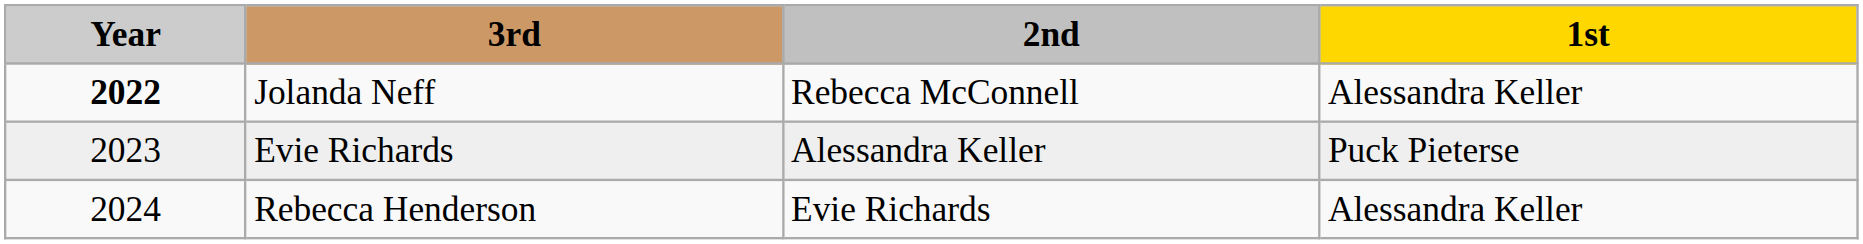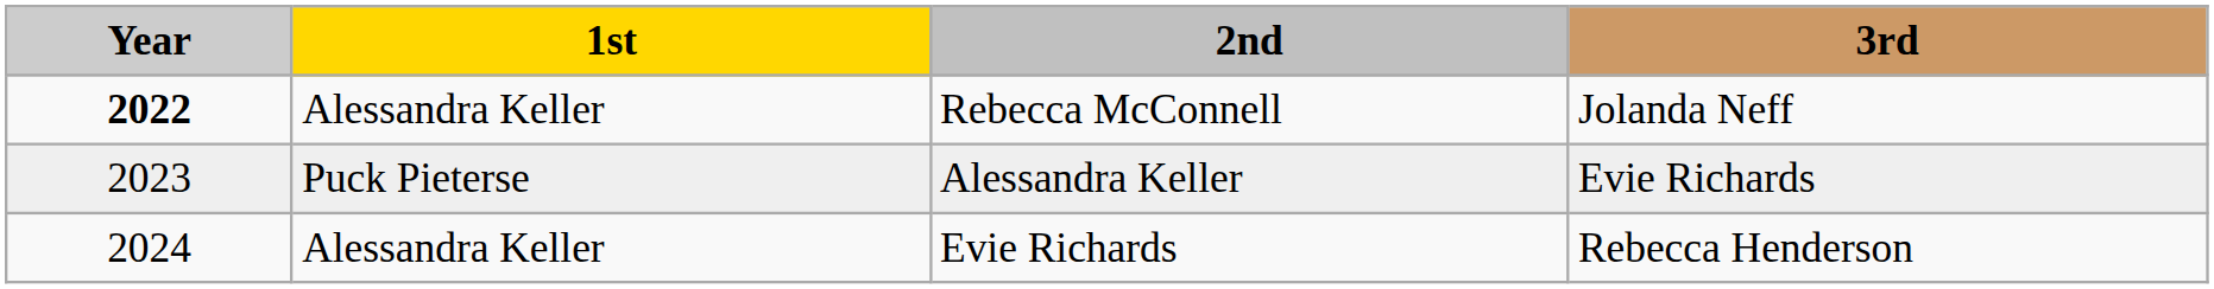columns swapped: 1st <-> 3rd
